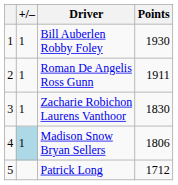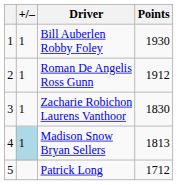Roman De Angelis Ross Gunn | Points: 1911 -> 1912
Madison Snow Bryan Sellers | Points: 1806 -> 1813
